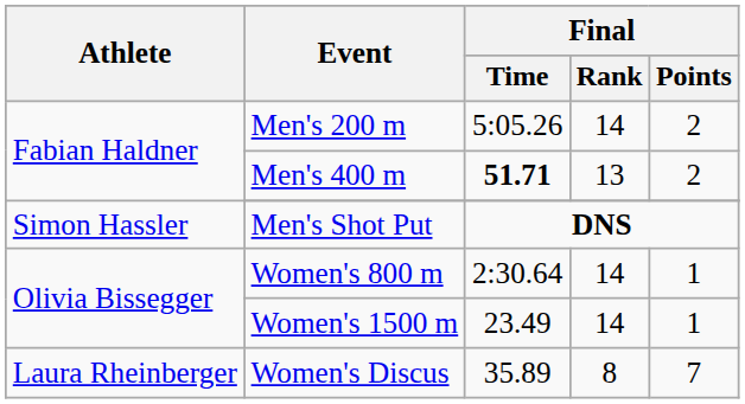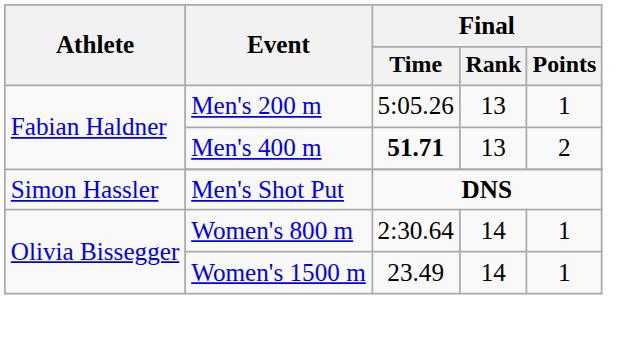Men's 200 m | Final / Rank: 14 -> 13
Men's 200 m | Final / Points: 2 -> 1
- row: Laura Rheinberger | Women's Discus | 35.89 | 8 | 7
